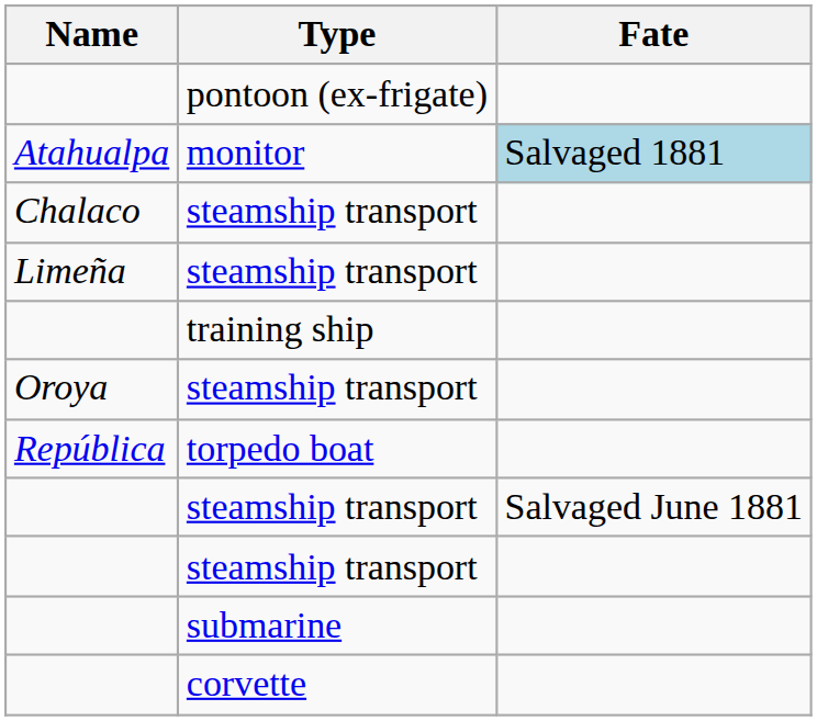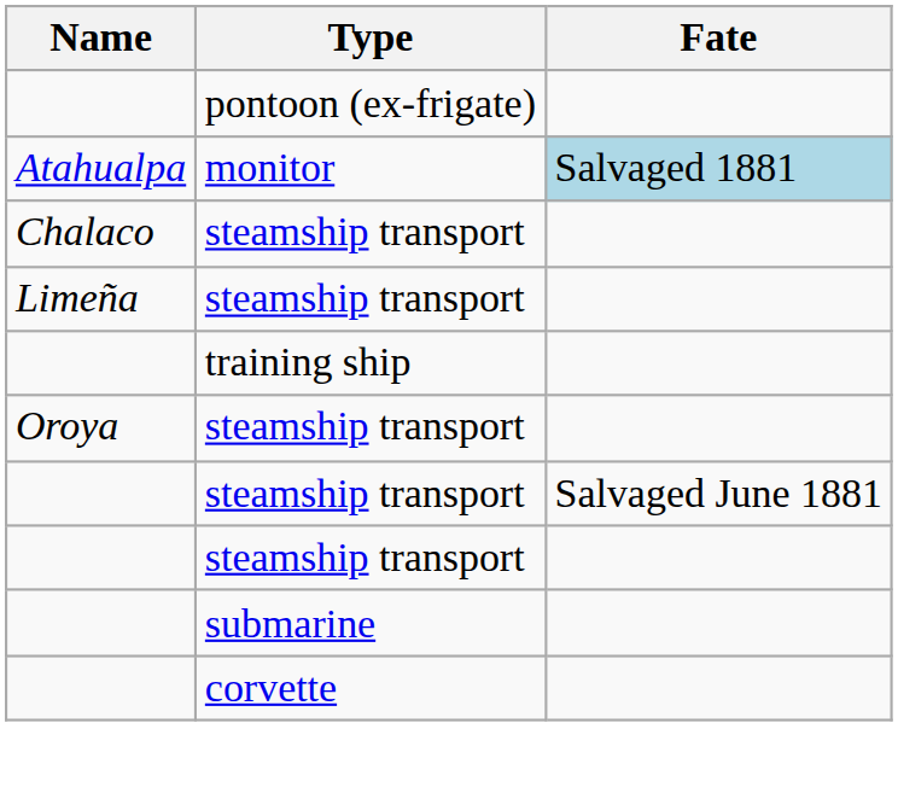- row: República | torpedo boat
